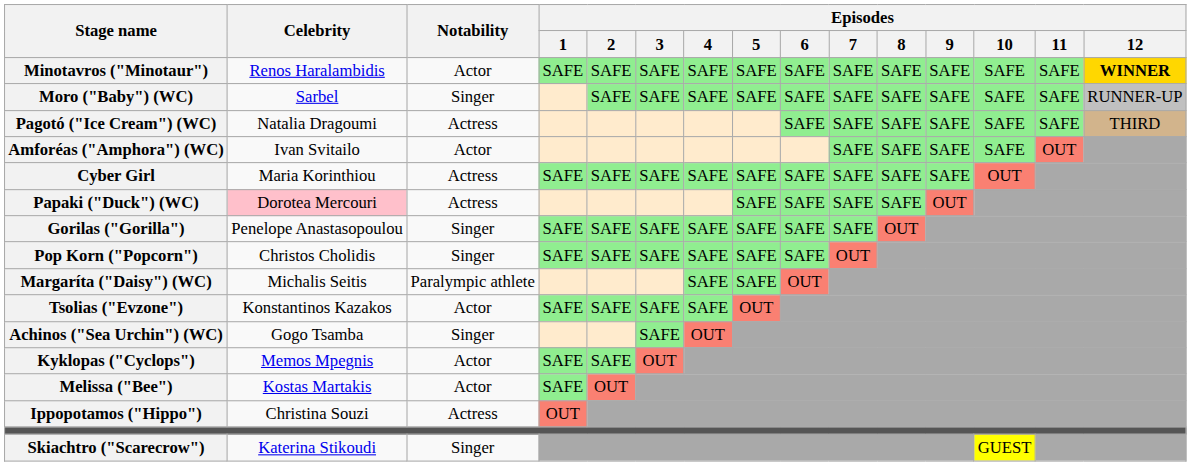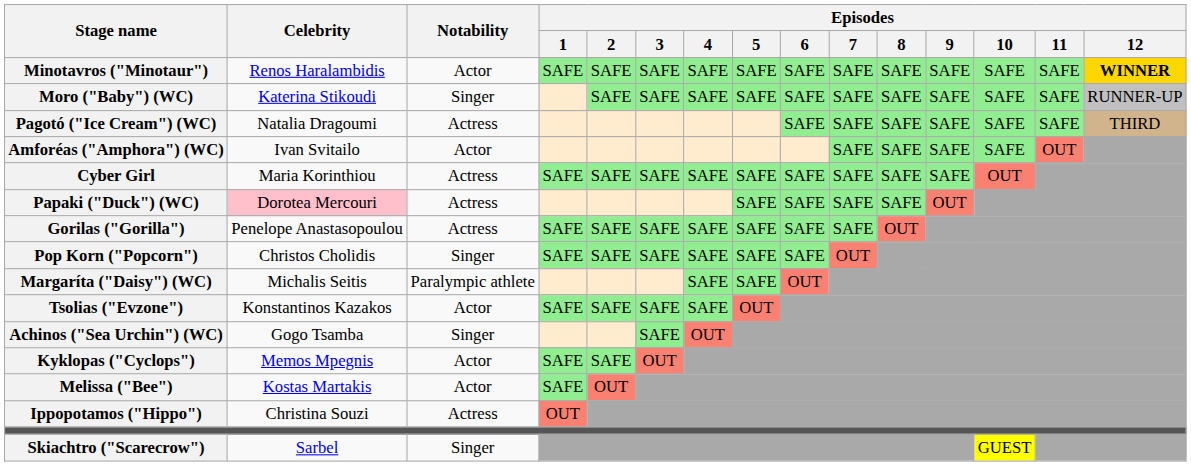Moro ("Baby") (WC) | Celebrity: Sarbel -> Katerina Stikoudi
Gorilas ("Gorilla") | Notability: Singer -> Actress
Skiachtro ("Scarecrow") | Celebrity: Katerina Stikoudi -> Sarbel
